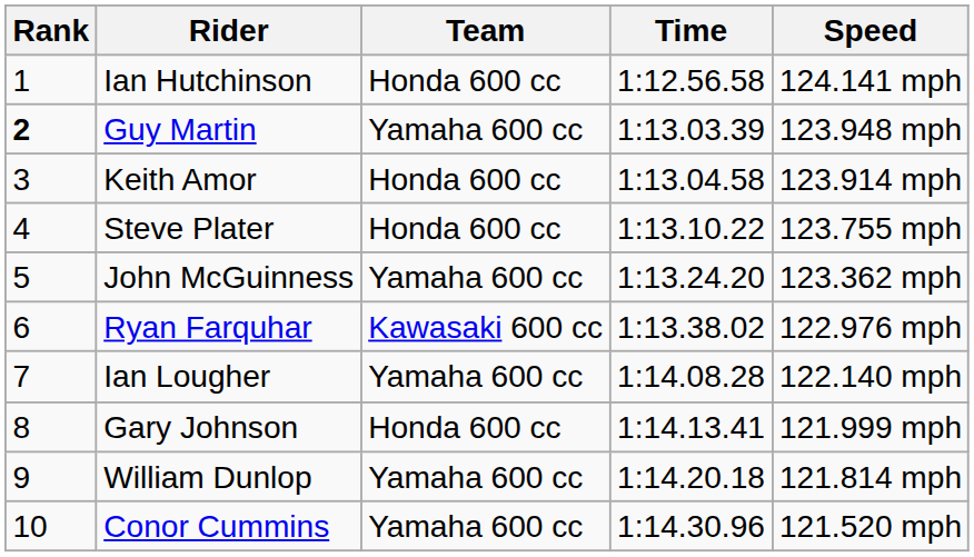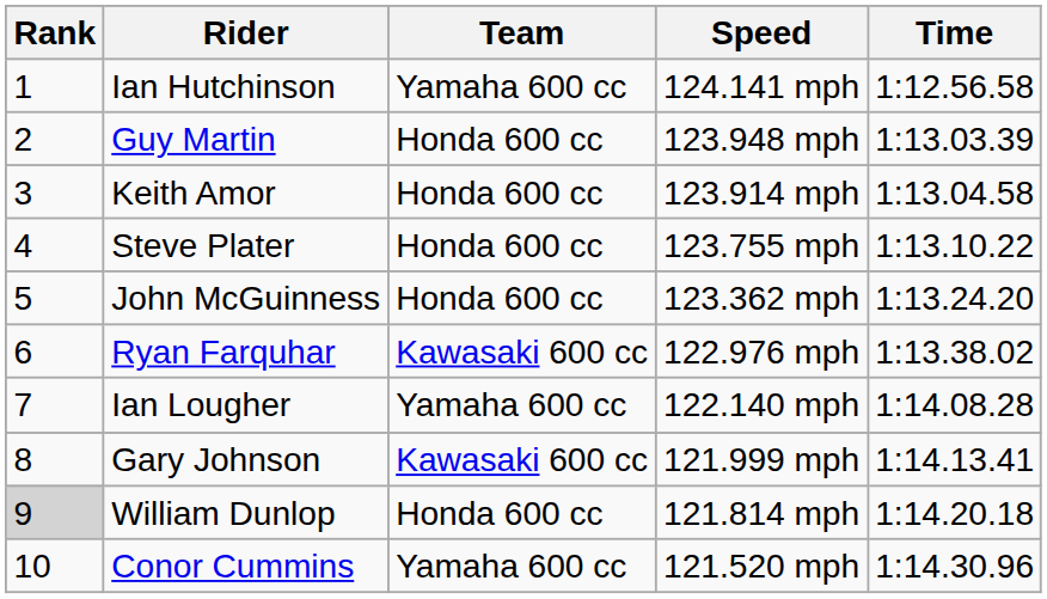columns swapped: Speed <-> Time
Ian Hutchinson | Team: Honda 600 cc -> Yamaha 600 cc
Guy Martin | Rank: bold -> normal
Guy Martin | Team: Yamaha 600 cc -> Honda 600 cc
John McGuinness | Team: Yamaha 600 cc -> Honda 600 cc
Gary Johnson | Team: Honda 600 cc -> Kawasaki 600 cc
William Dunlop | Rank: no background -> lightgrey background
William Dunlop | Team: Yamaha 600 cc -> Honda 600 cc
